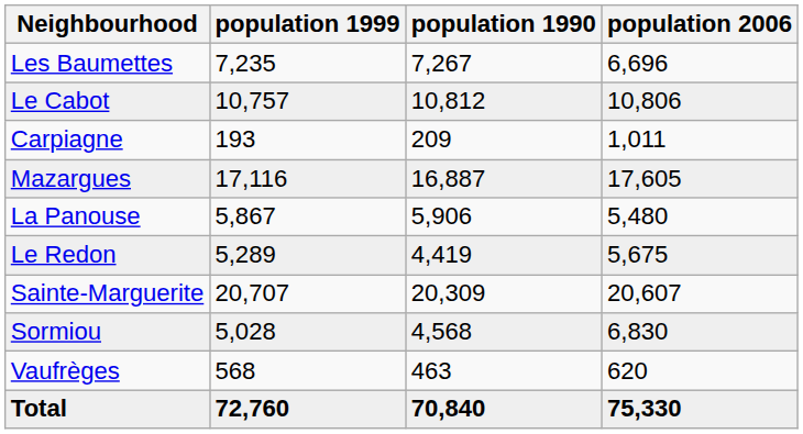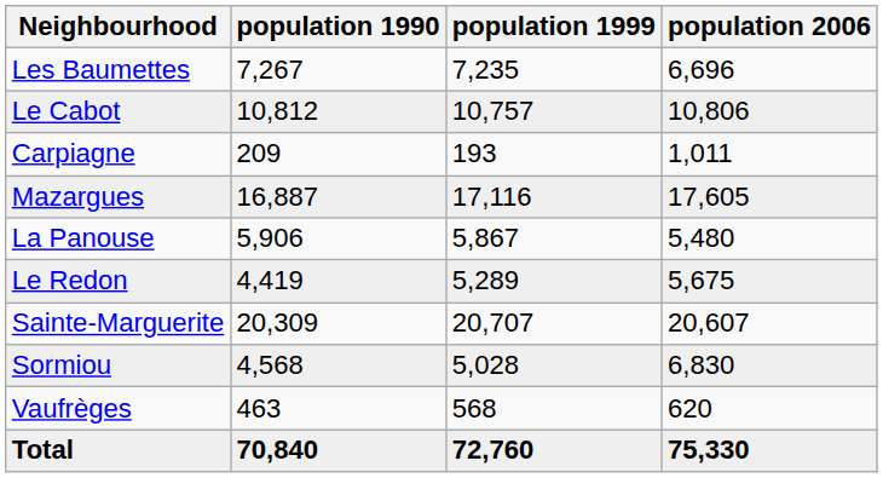columns swapped: population 1990 <-> population 1999
